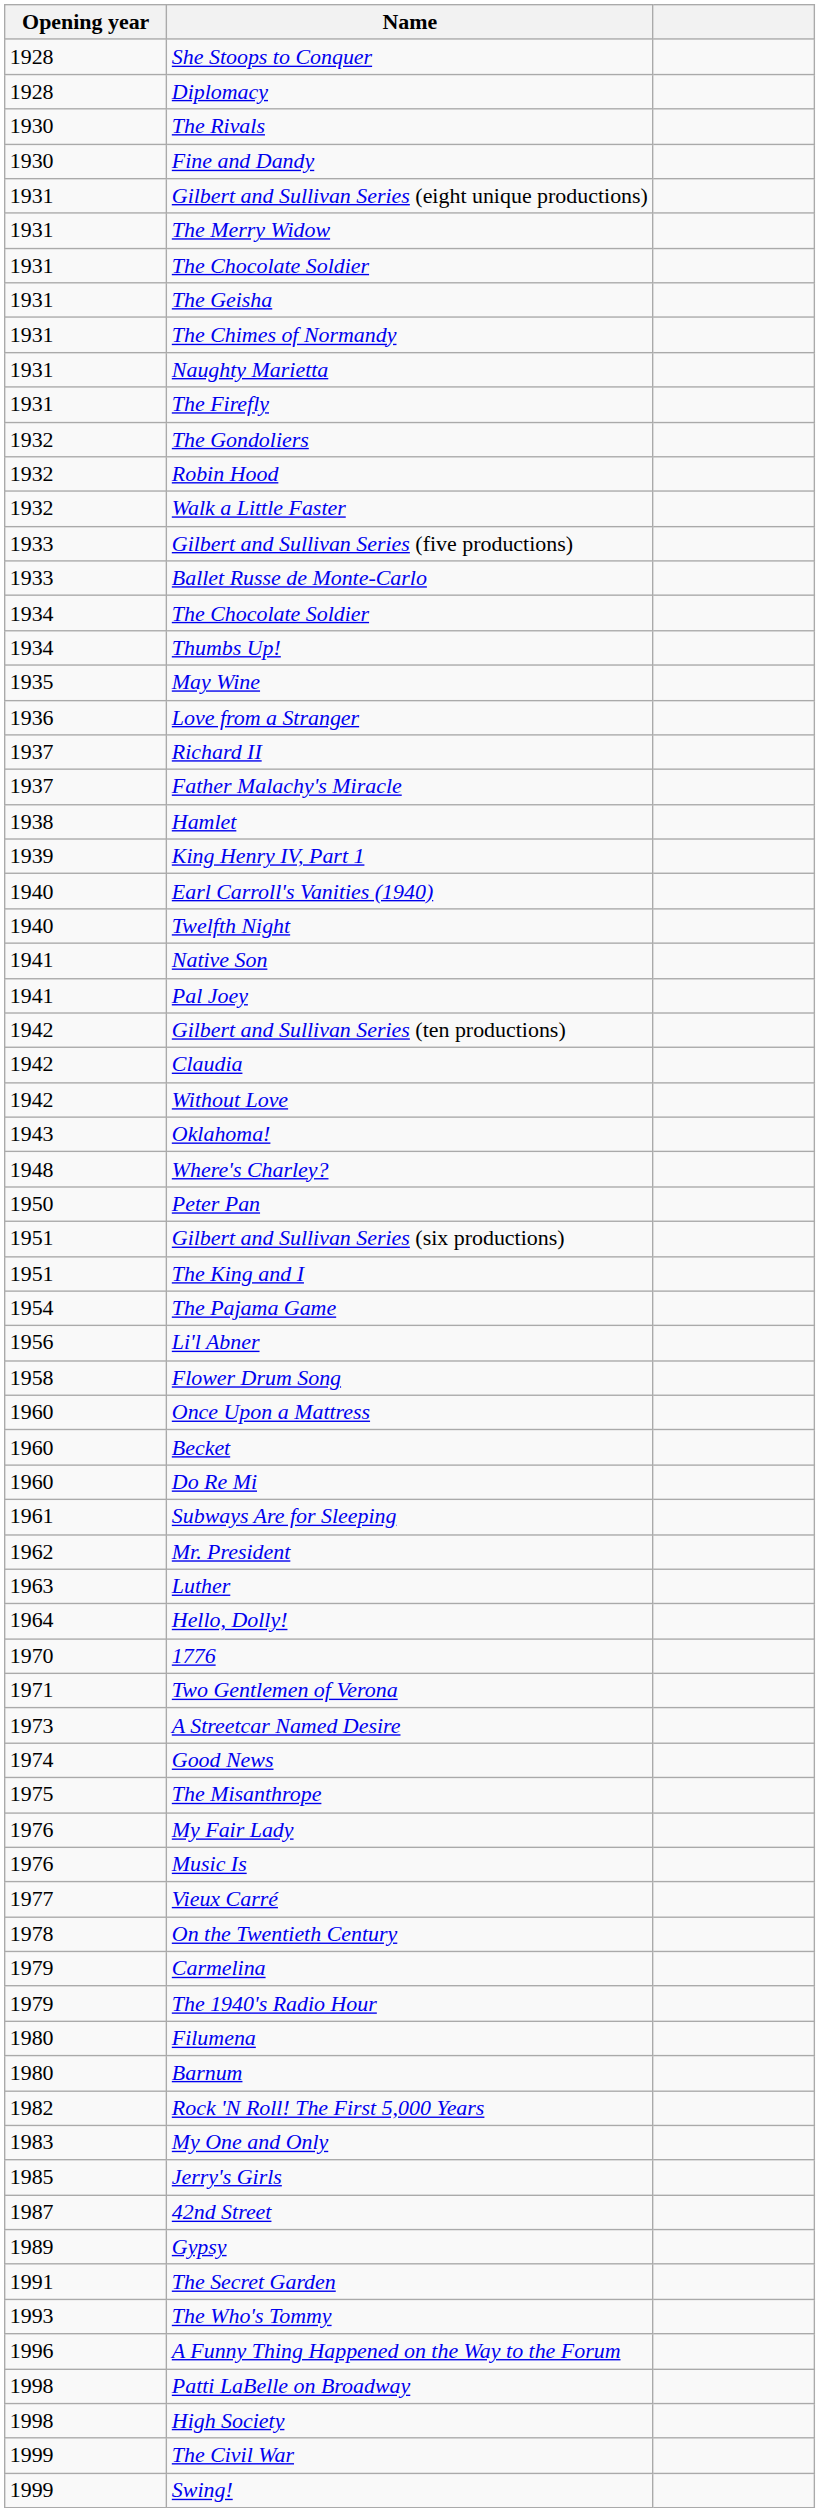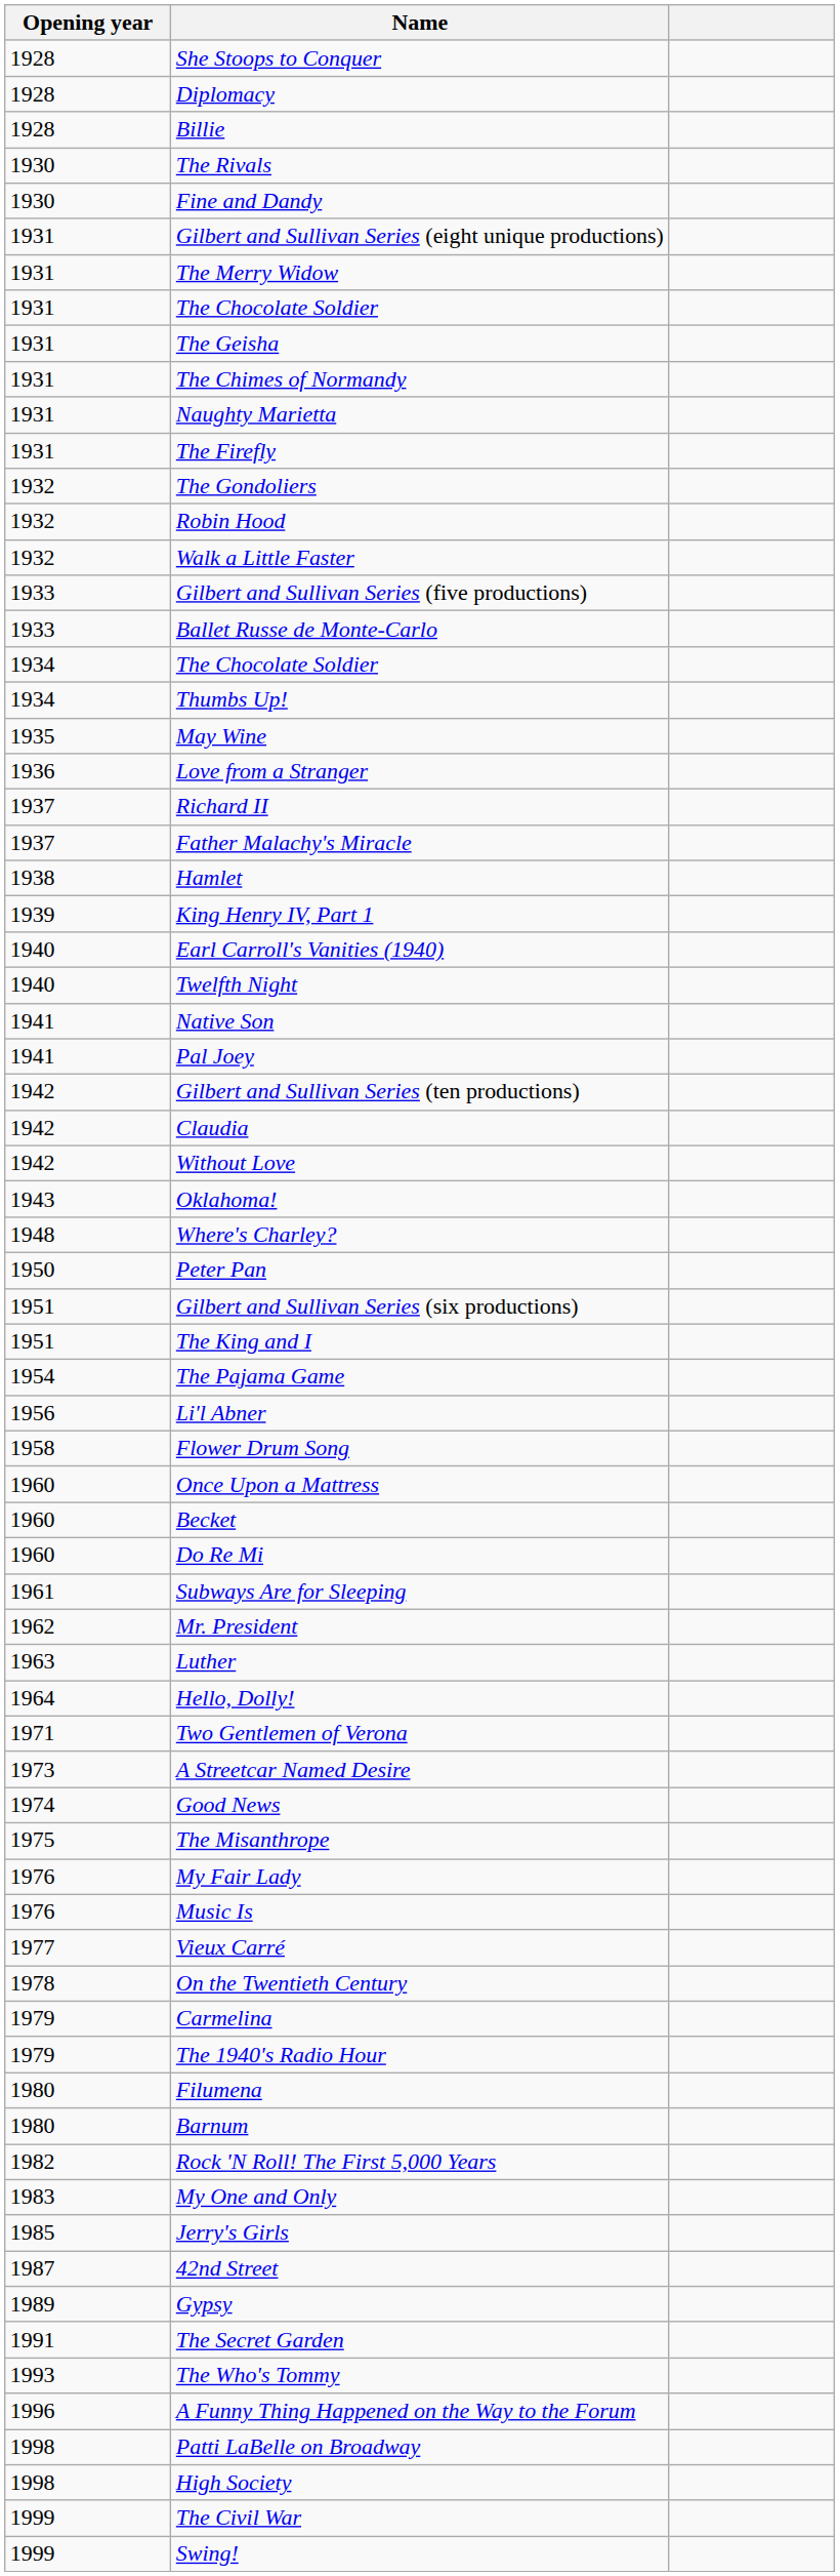+ row: 1928 | Billie
- row: 1970 | 1776
